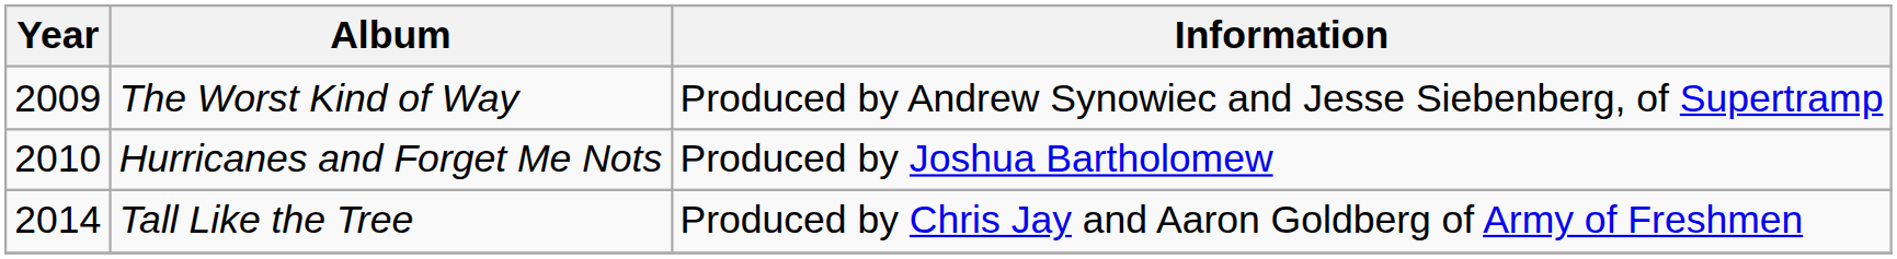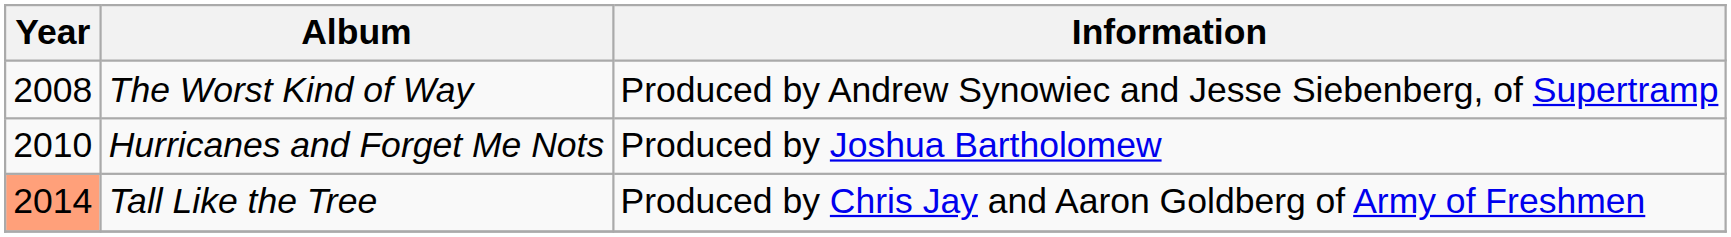The Worst Kind of Way | Year: 2009 -> 2008
Tall Like the Tree | Year: no background -> lightsalmon background
